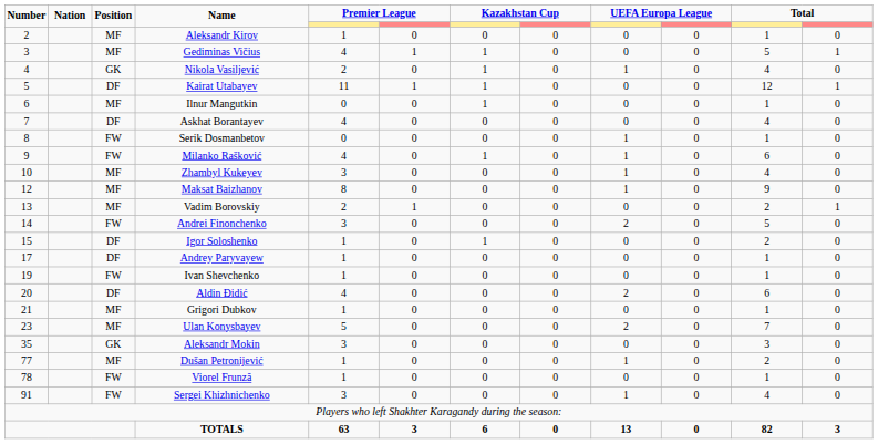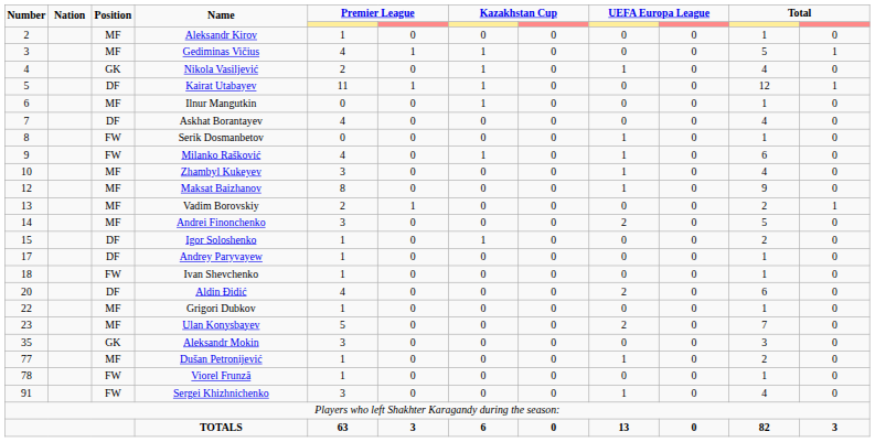Andrei Finonchenko | Position: FW -> MF
Ivan Shevchenko | Number: 19 -> 18
Grigori Dubkov | Number: 21 -> 22
